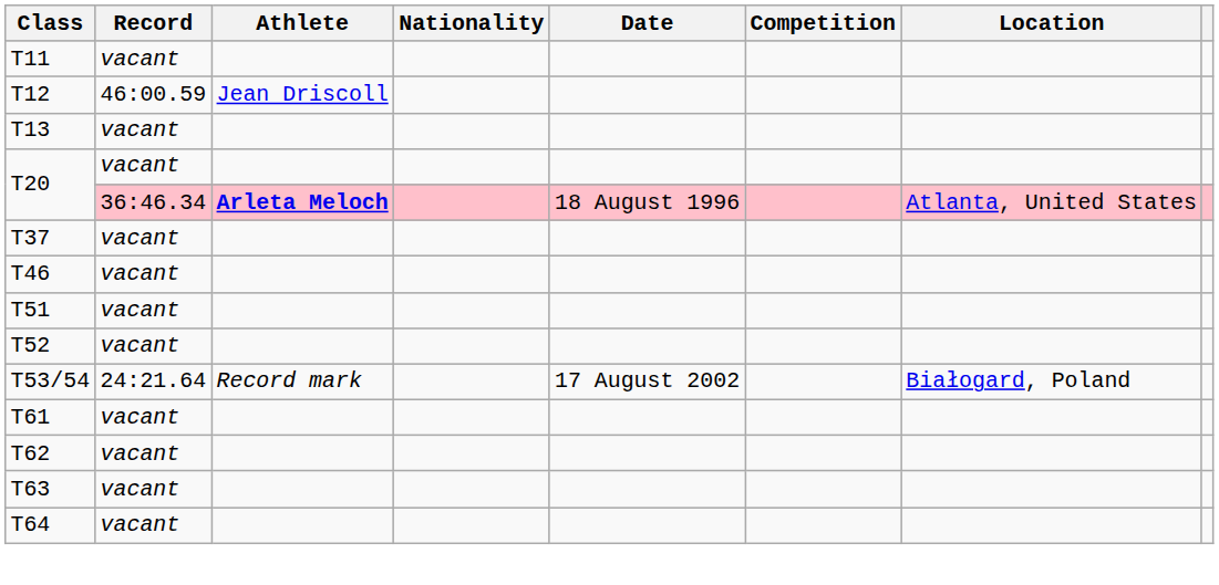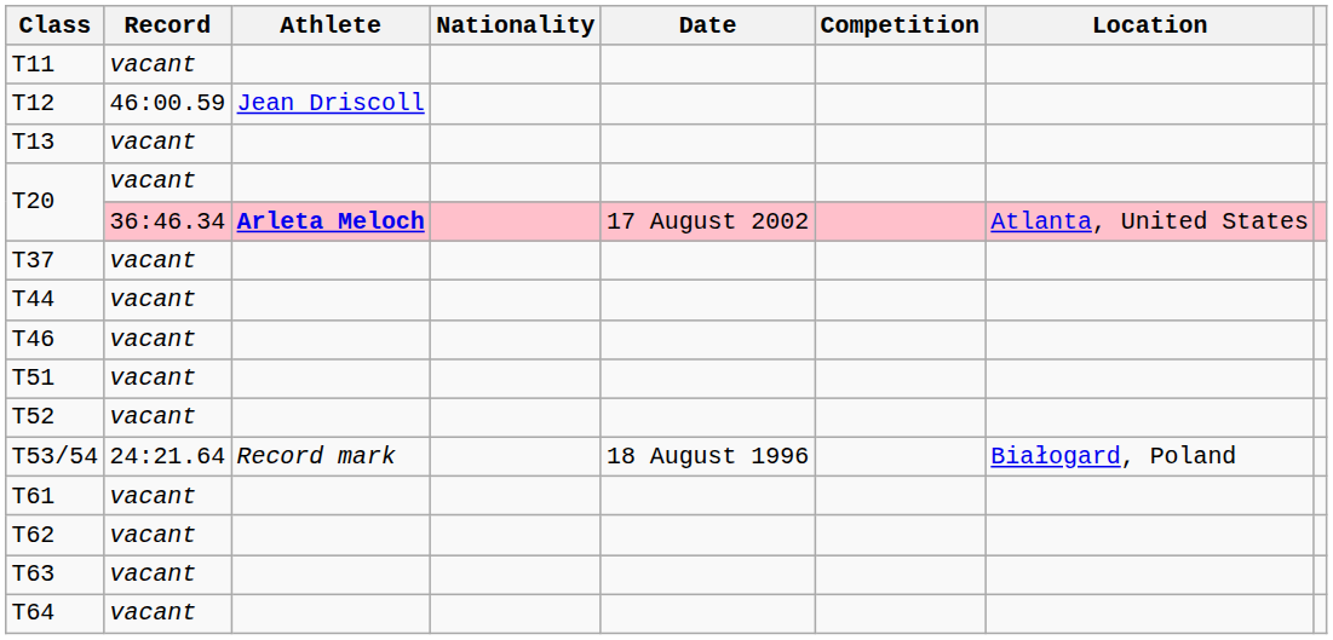T20 / 36:46.34 | Date: 18 August 1996 -> 17 August 2002
+ row: T44 | vacant
T53/54 | Date: 17 August 2002 -> 18 August 1996
